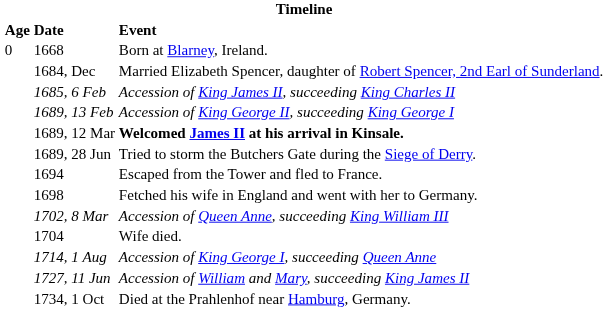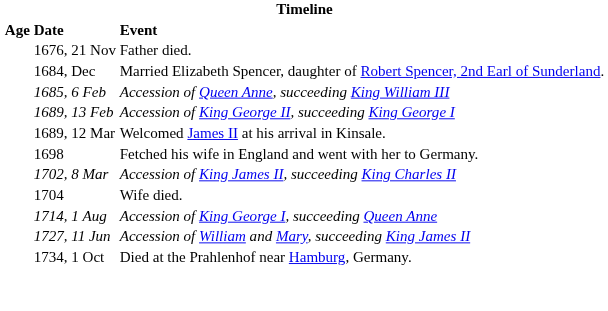- row: 0 | 1668 | Born at Blarney, Ireland.
+ row: 1676, 21 Nov | Father died.
1685, 6 Feb | Event: Accession of King James II, succeeding King Charles II -> Accession of Queen Anne, succeeding King William III
1689, 12 Mar | Event: bold -> normal
- row: 1689, 28 Jun | Tried to storm the Butchers Gate during the Siege of Derry.
- row: 1694 | Escaped from the Tower and fled to France.
1702, 8 Mar | Event: Accession of Queen Anne, succeeding King William III -> Accession of King James II, succeeding King Charles II
